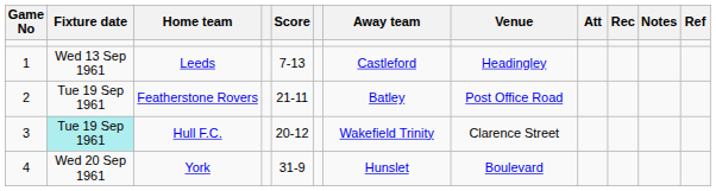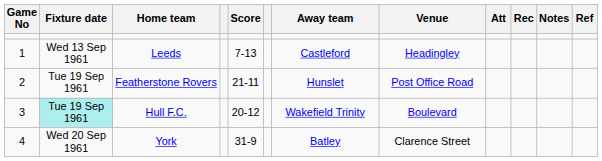Featherstone Rovers | Away team: Batley -> Hunslet
Hull F.C. | Venue: Clarence Street -> Boulevard
York | Away team: Hunslet -> Batley
York | Venue: Boulevard -> Clarence Street
